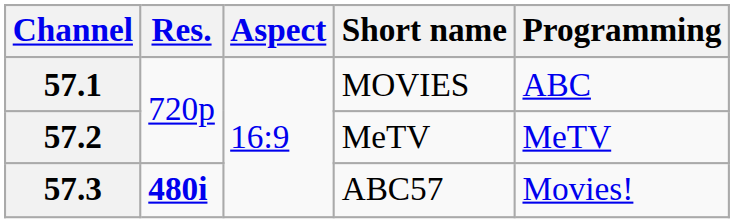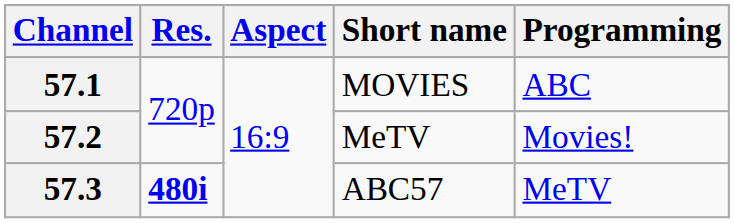57.2 | Programming: MeTV -> Movies!
57.3 | Programming: Movies! -> MeTV
